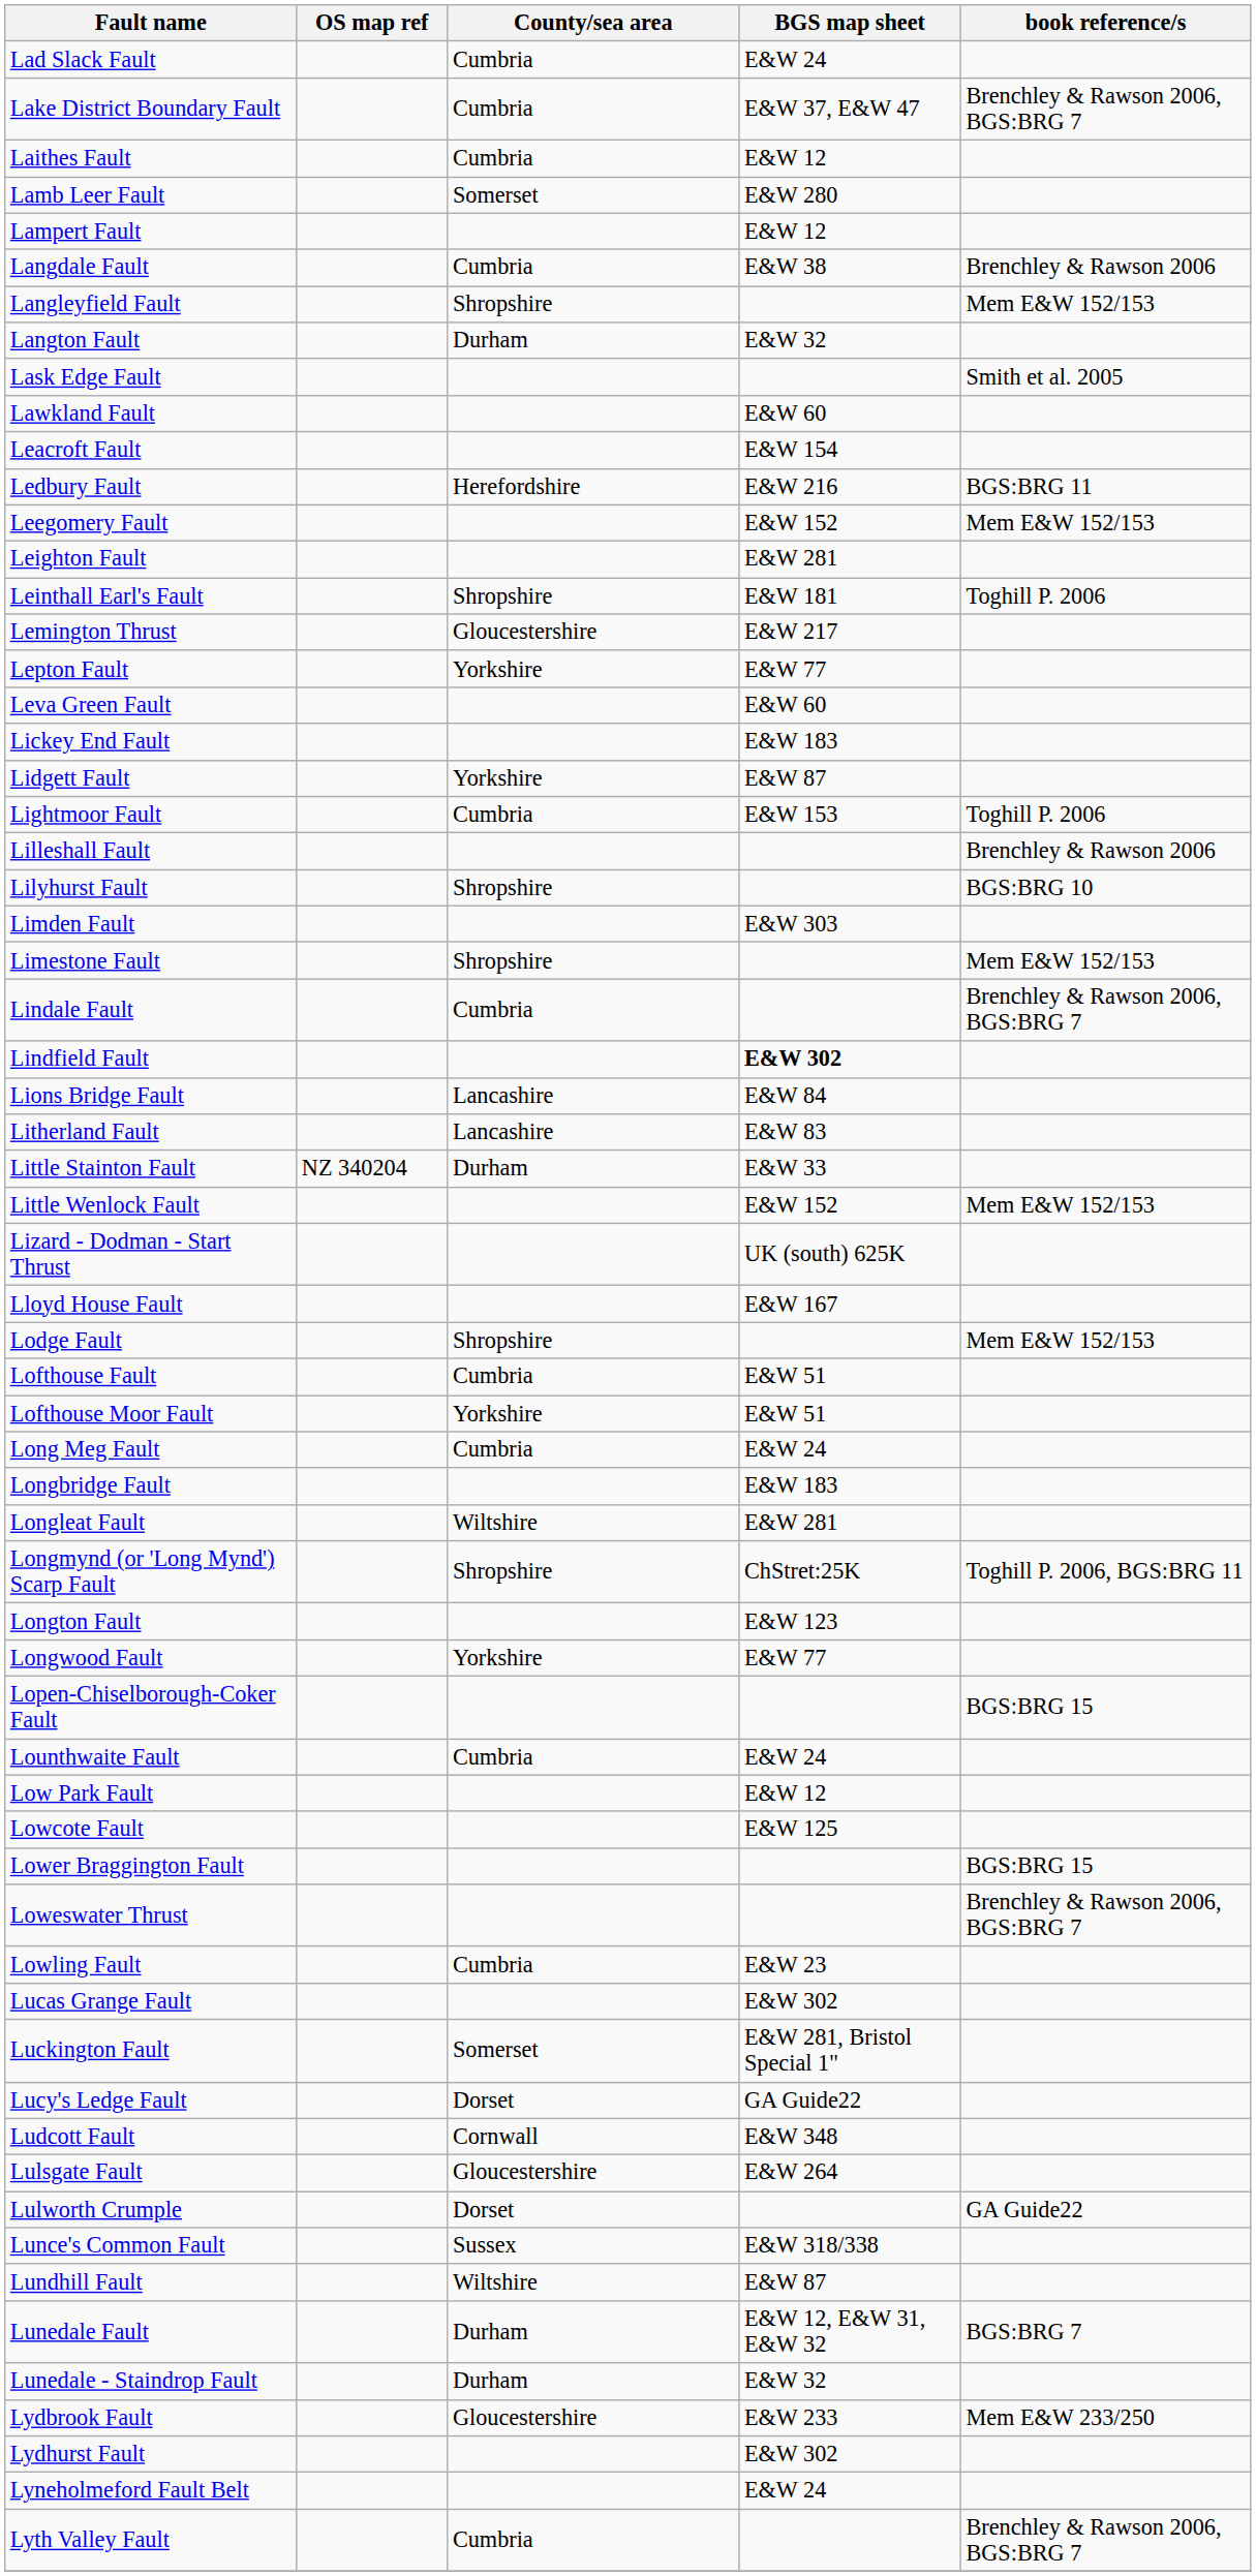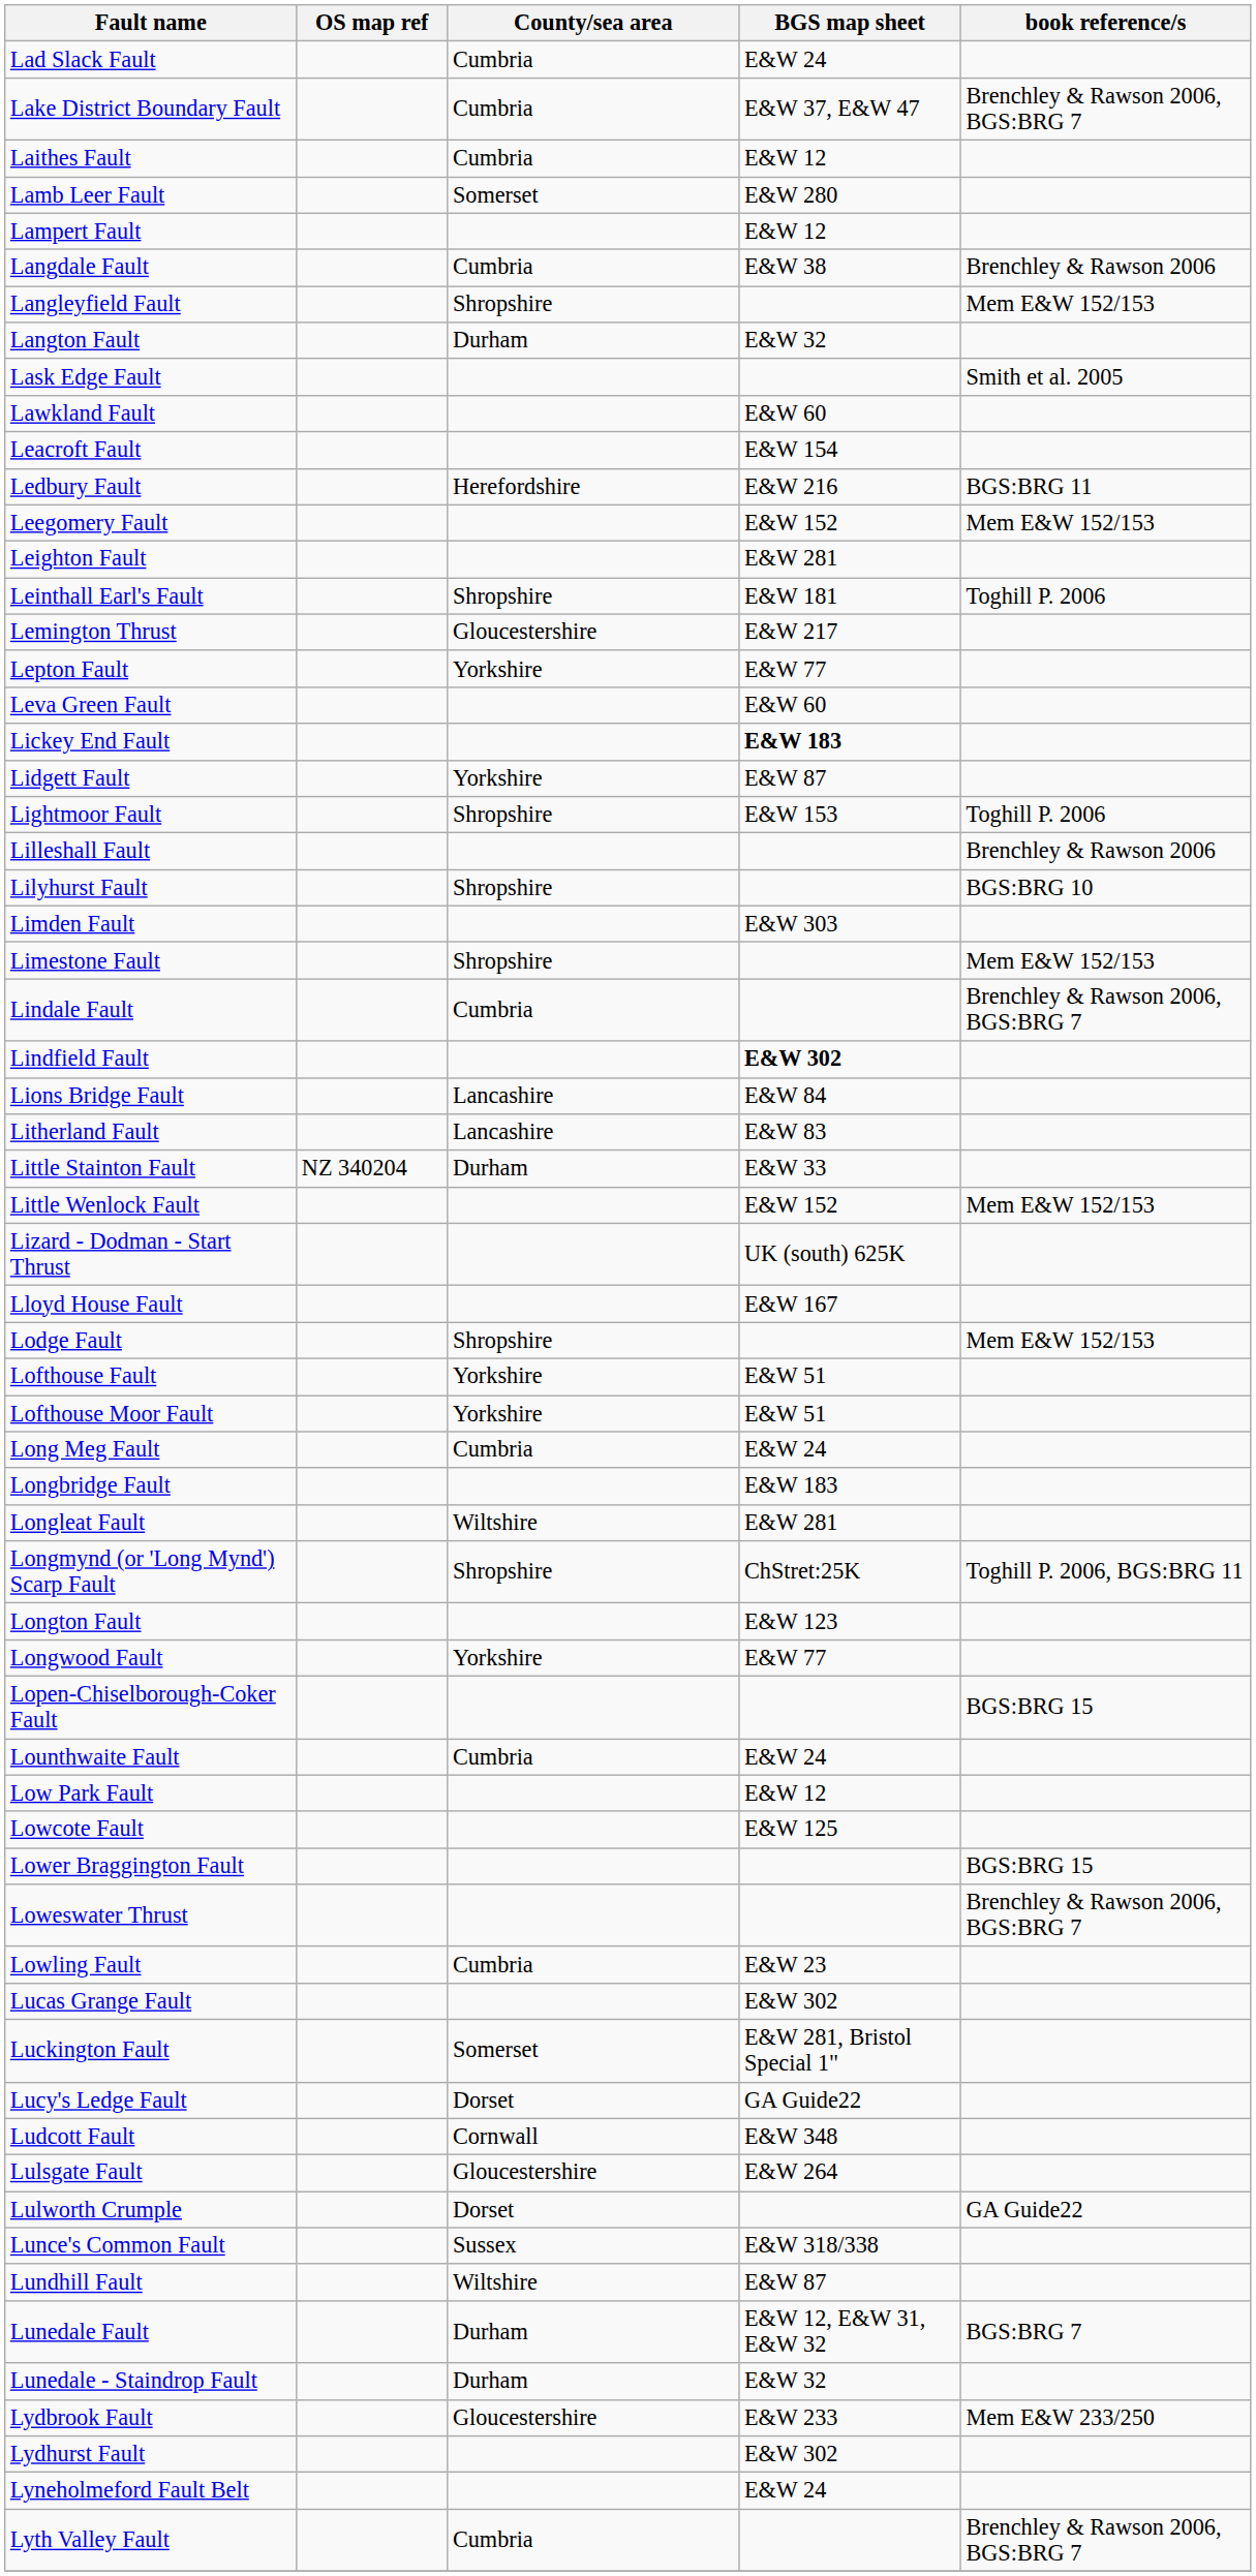Lickey End Fault | BGS map sheet: normal -> bold
Lightmoor Fault | County/sea area: Cumbria -> Shropshire
Lofthouse Fault | County/sea area: Cumbria -> Yorkshire
